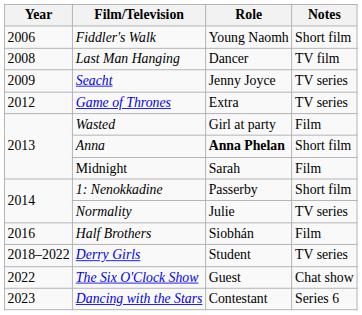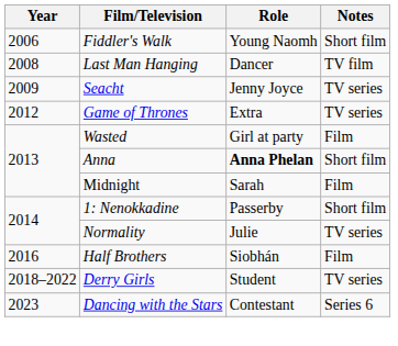- row: 2022 | The Six O'Clock Show | Guest | Chat show
